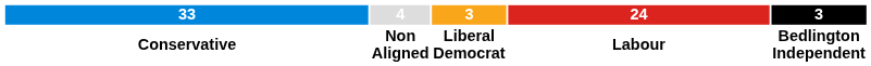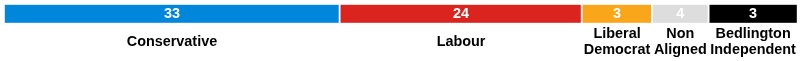columns swapped: 24 <-> 4
